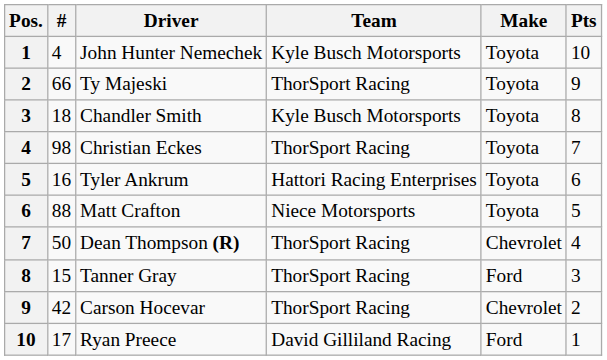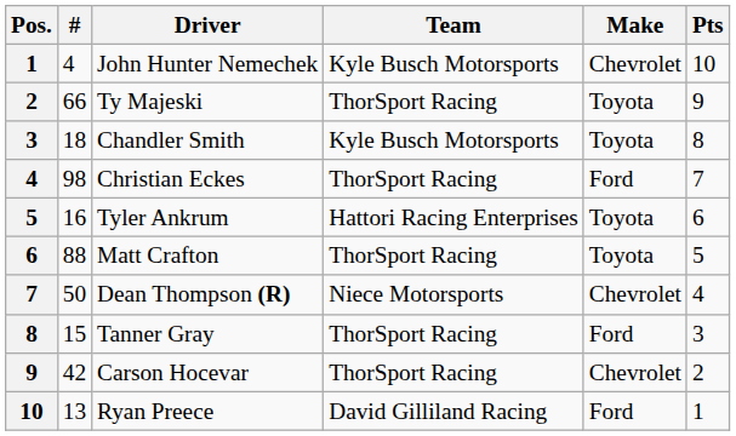John Hunter Nemechek | Make: Toyota -> Chevrolet
Christian Eckes | Make: Toyota -> Ford
Matt Crafton | Team: Niece Motorsports -> ThorSport Racing
Dean Thompson (R) | Team: ThorSport Racing -> Niece Motorsports
Ryan Preece | #: 17 -> 13
